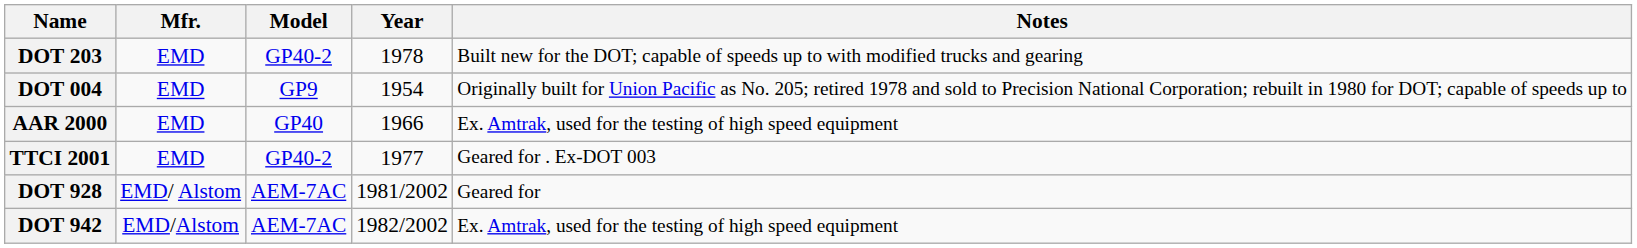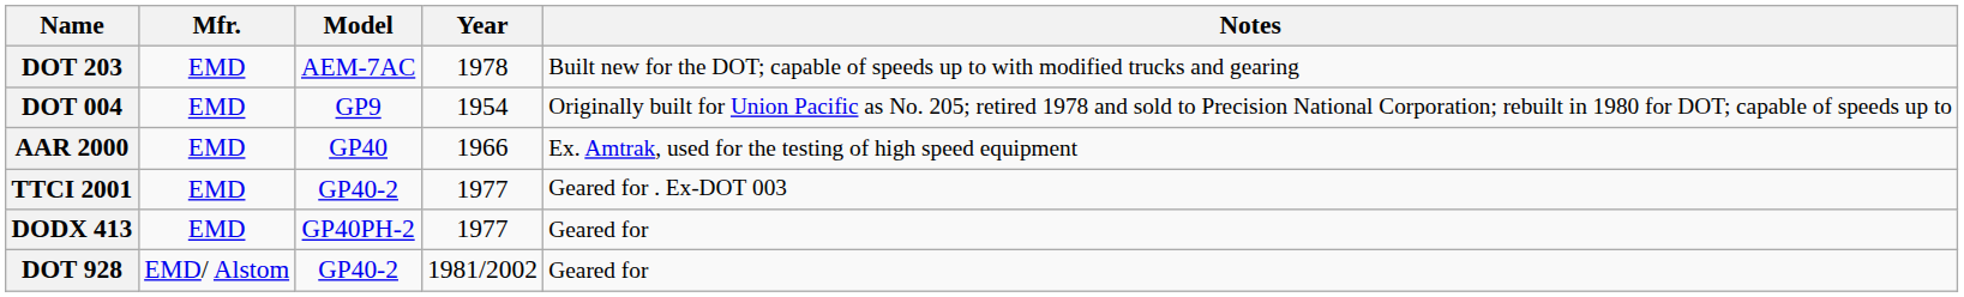DOT 203 | Model: GP40-2 -> AEM-7AC
+ row: DODX 413 | EMD | GP40PH-2 | 1977 | Geared for
DOT 928 | Model: AEM-7AC -> GP40-2
- row: DOT 942 | EMD/Alstom | AEM-7AC | 1982/2002 | Ex. Amtrak, used for the testing of high speed equipment
